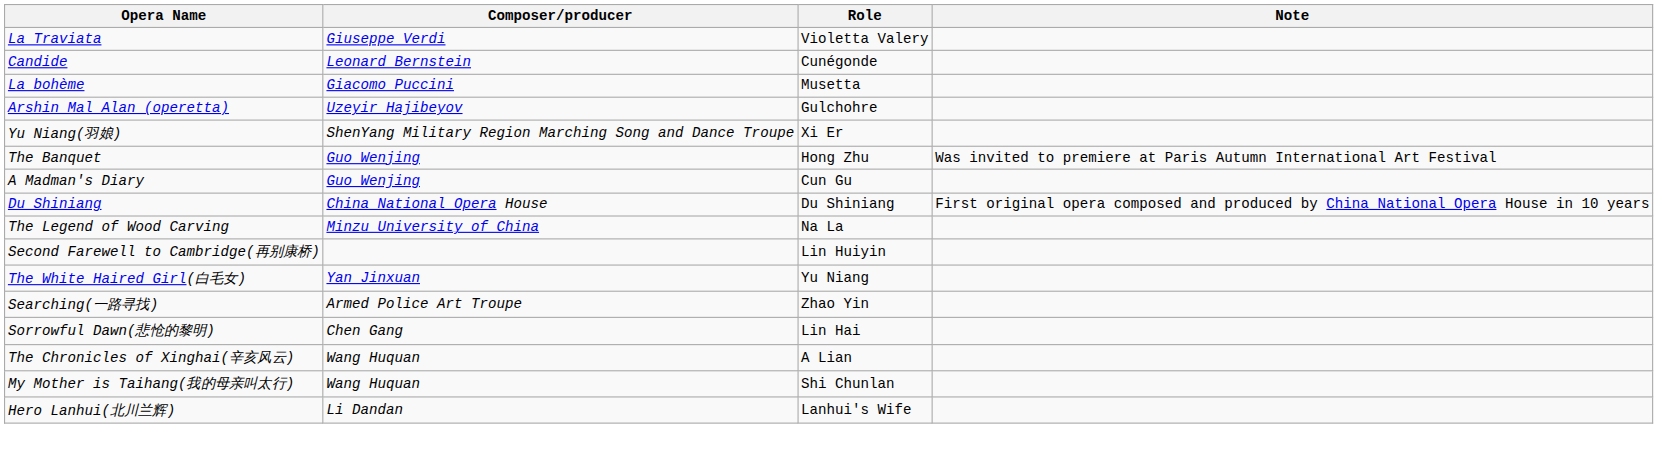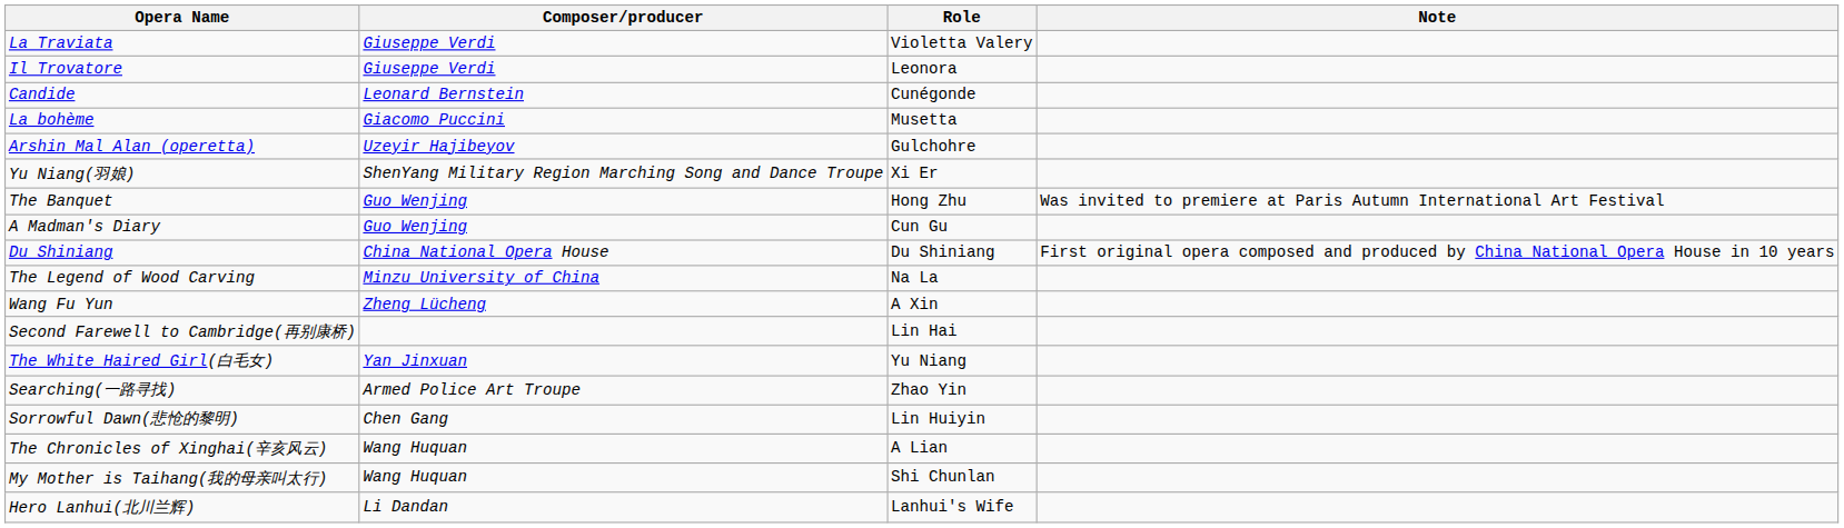+ row: Il Trovatore | Giuseppe Verdi | Leonora
+ row: Wang Fu Yun | Zheng Lücheng | A Xin
Second Farewell to Cambridge(再别康桥) | Role: Lin Huiyin -> Lin Hai
Sorrowful Dawn(悲怆的黎明) | Role: Lin Hai -> Lin Huiyin
